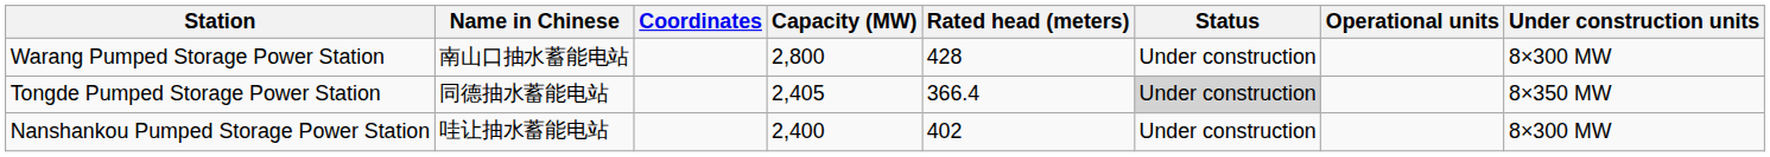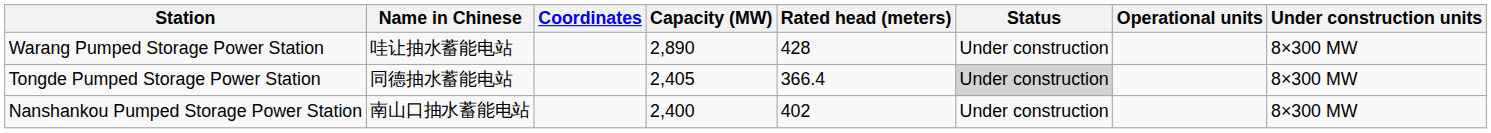Warang Pumped Storage Power Station | Name in Chinese: 南山口抽水蓄能电站 -> 哇让抽水蓄能电站
Warang Pumped Storage Power Station | Capacity (MW): 2,800 -> 2,890
Tongde Pumped Storage Power Station | Under construction units: 8×350 MW -> 8×300 MW
Nanshankou Pumped Storage Power Station | Name in Chinese: 哇让抽水蓄能电站 -> 南山口抽水蓄能电站
